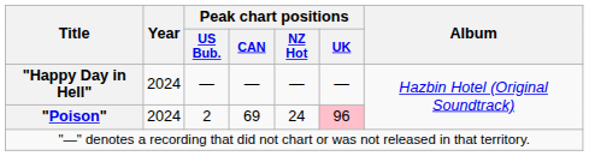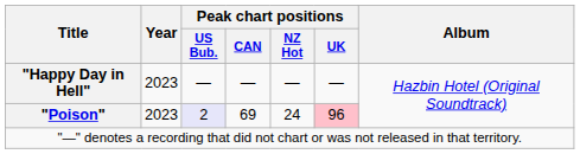"Happy Day in Hell" | Year: 2024 -> 2023
"Poison" | Year: 2024 -> 2023
"Poison" | Peak chart positions / US Bub.: no background -> lavender background
